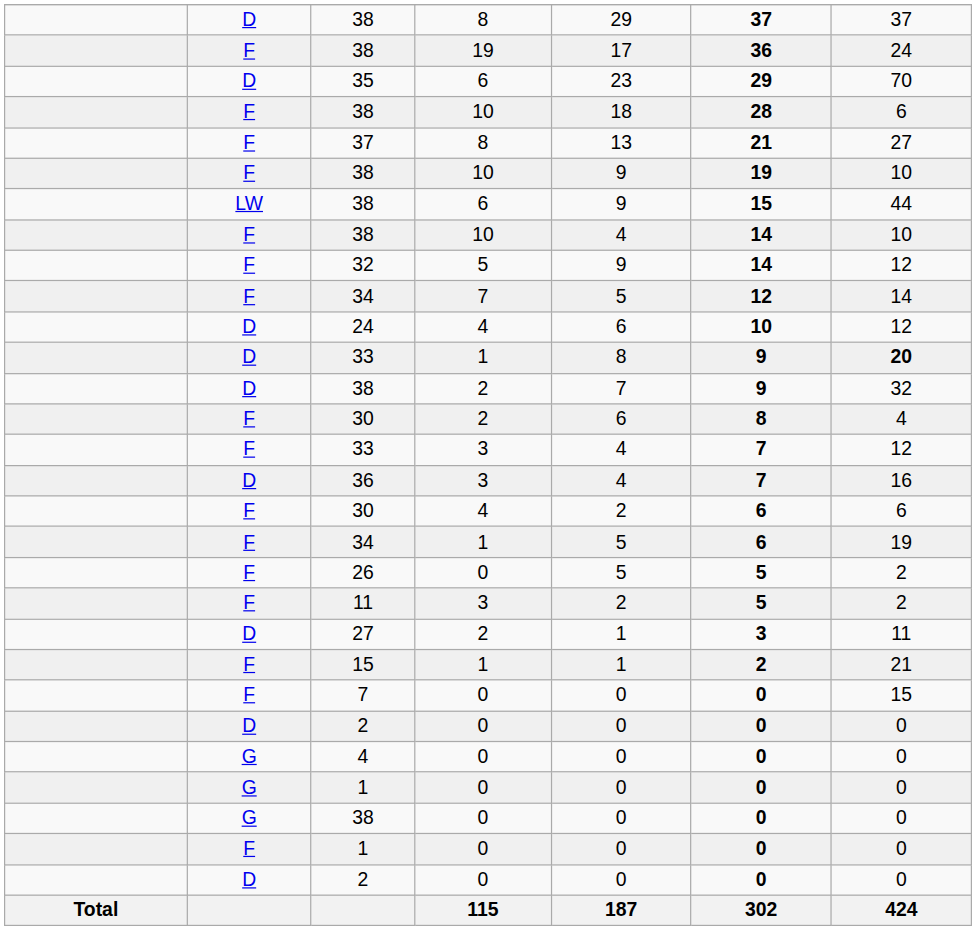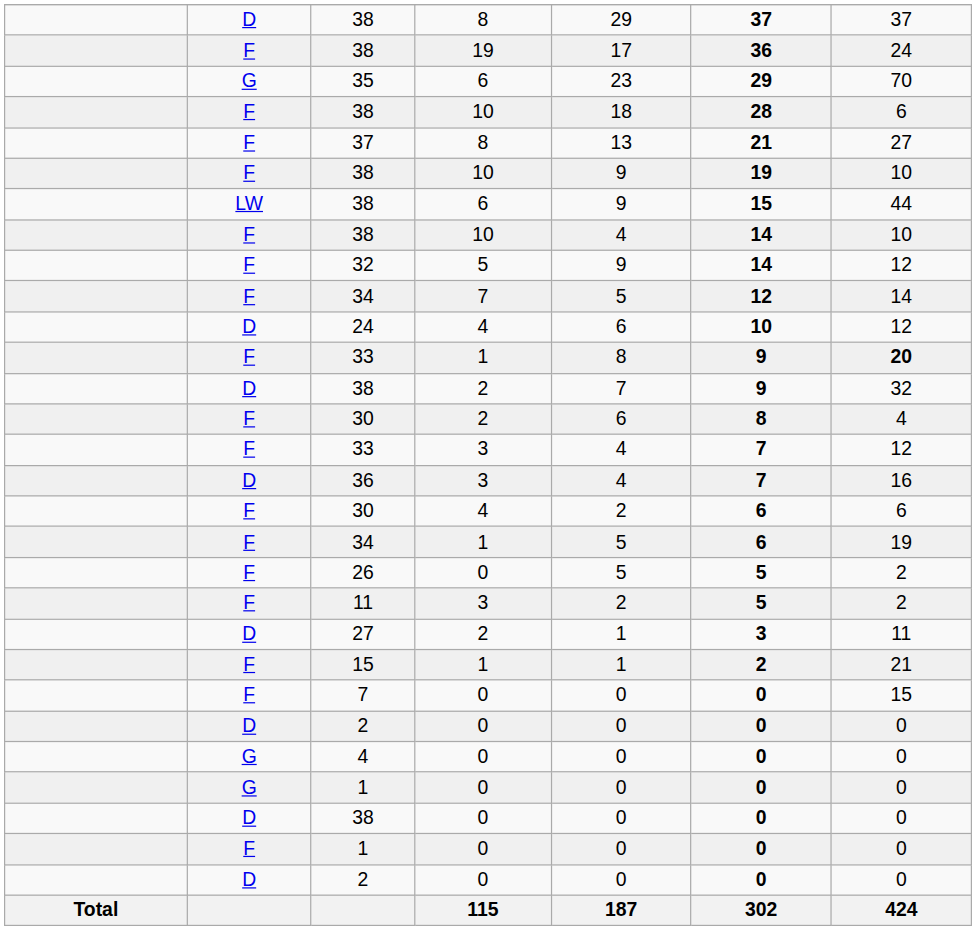35 | column 2: D -> G
33 / 1 | column 2: D -> F
38 / 0 | column 2: G -> D
